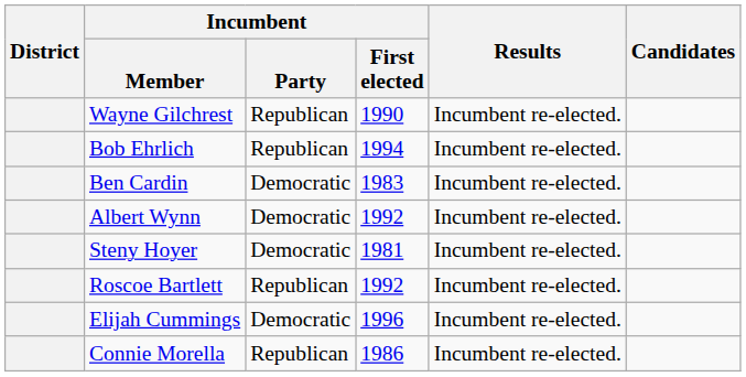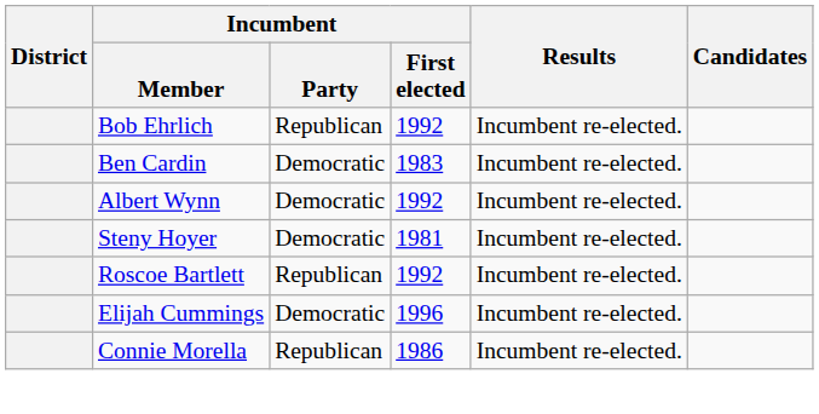- row: Wayne Gilchrest | Republican | 1990 | Incumbent re-elected.
Bob Ehrlich | Incumbent / First elected: 1994 -> 1992
